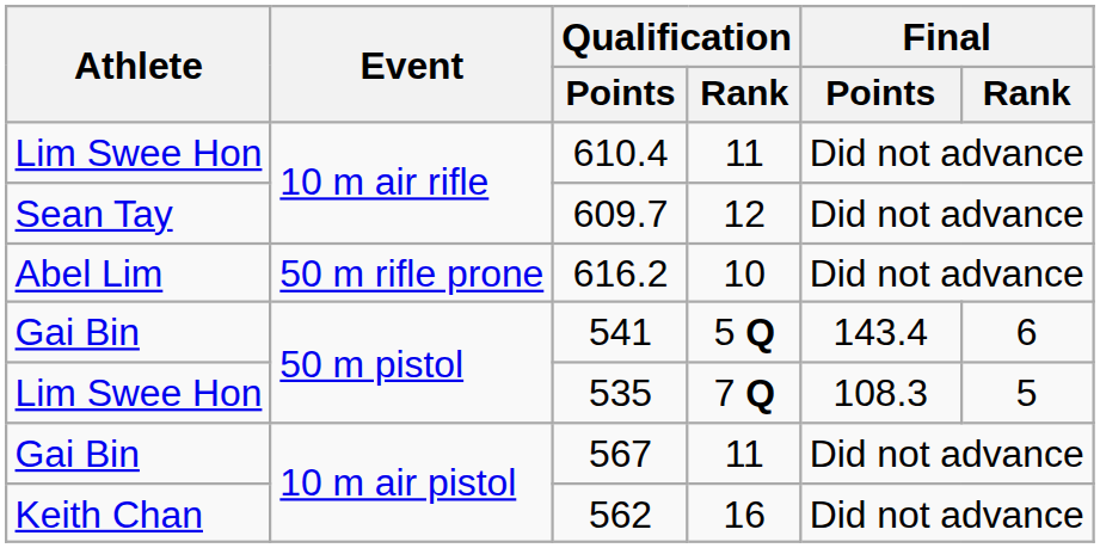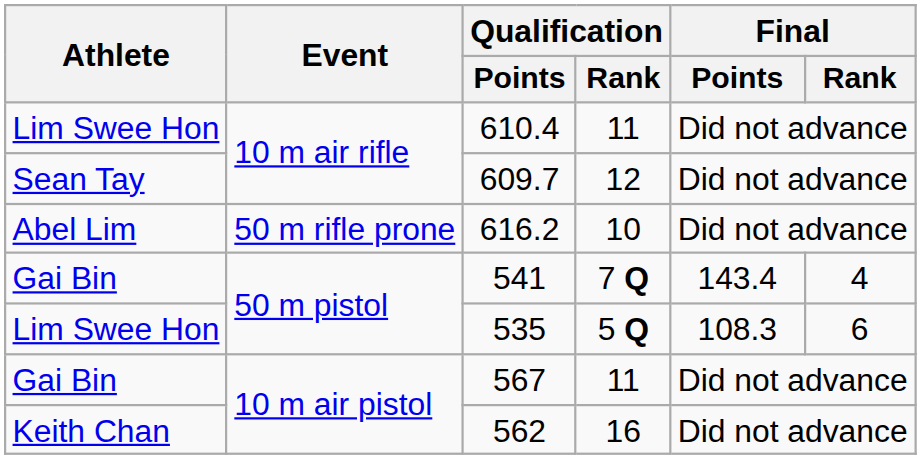541 | Qualification / Rank: 5 Q -> 7 Q
541 | Final / Rank: 6 -> 4
535 | Qualification / Rank: 7 Q -> 5 Q
535 | Final / Rank: 5 -> 6
